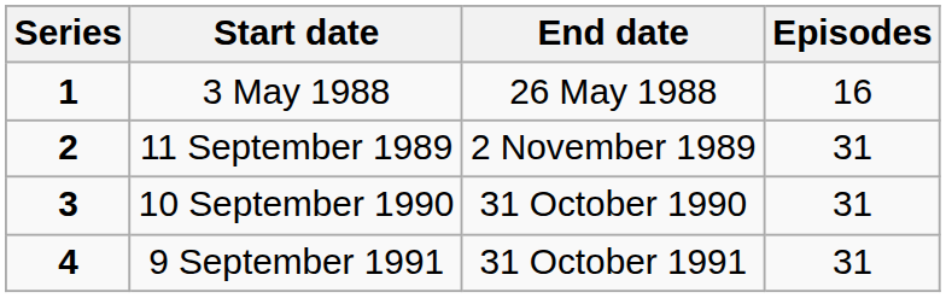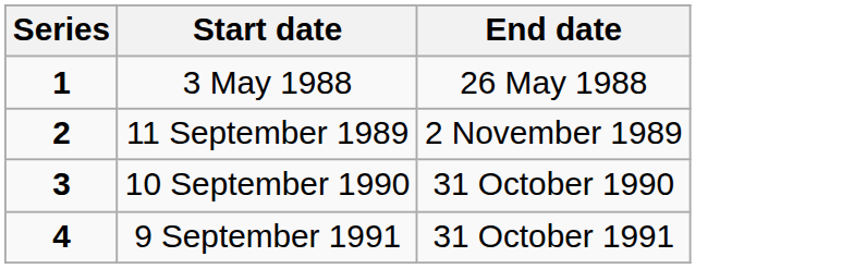- column: Episodes | 16 | 31 | 31 | 31
